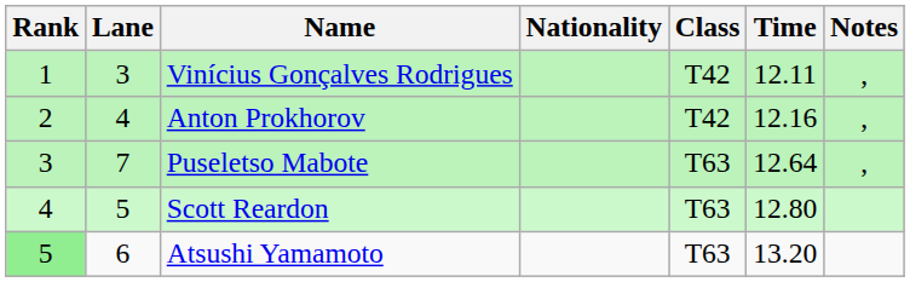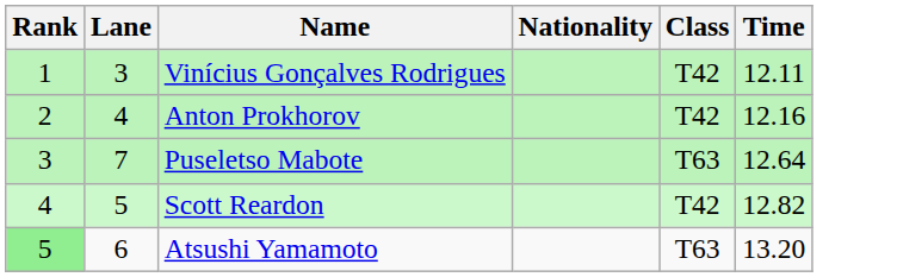- column: Notes | , | , | ,
Scott Reardon | Class: T63 -> T42
Scott Reardon | Time: 12.80 -> 12.82
